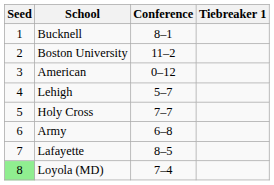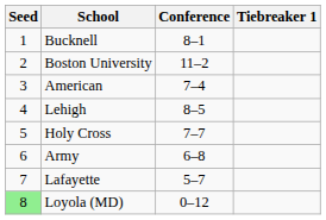American | Conference: 0–12 -> 7–4
Lehigh | Conference: 5–7 -> 8–5
Lafayette | Conference: 8–5 -> 5–7
Loyola (MD) | Conference: 7–4 -> 0–12
